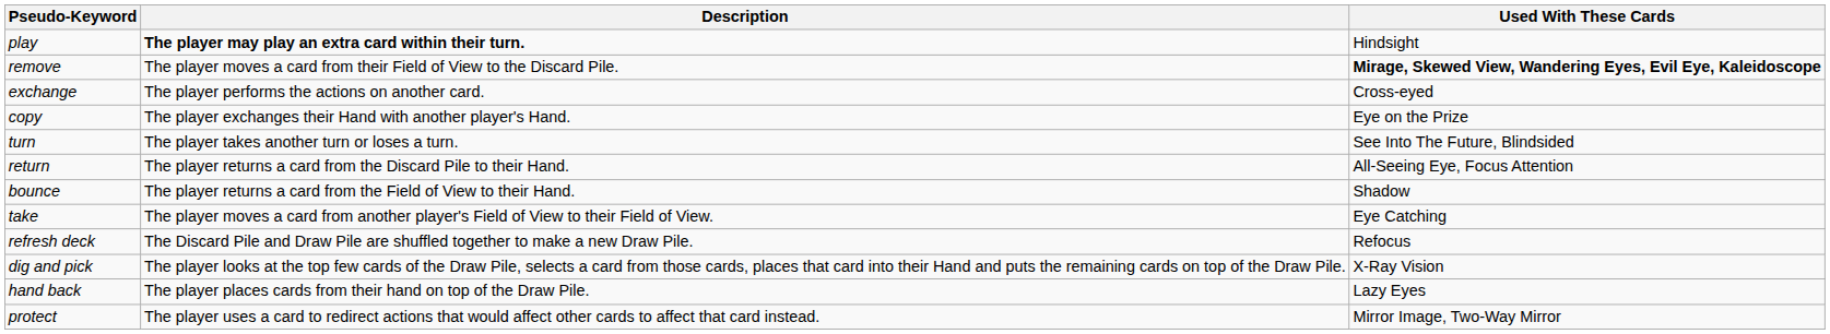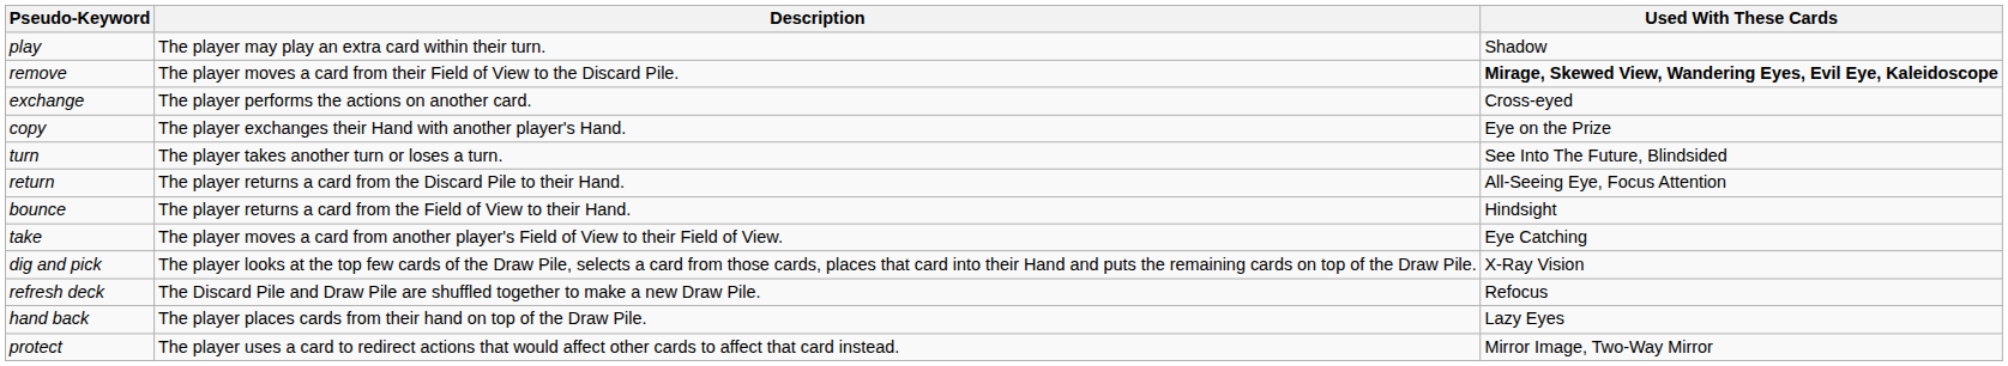play | Description: bold -> normal
play | Used With These Cards: Hindsight -> Shadow
bounce | Used With These Cards: Shadow -> Hindsight
rows swapped: refresh deck <-> dig and pick
